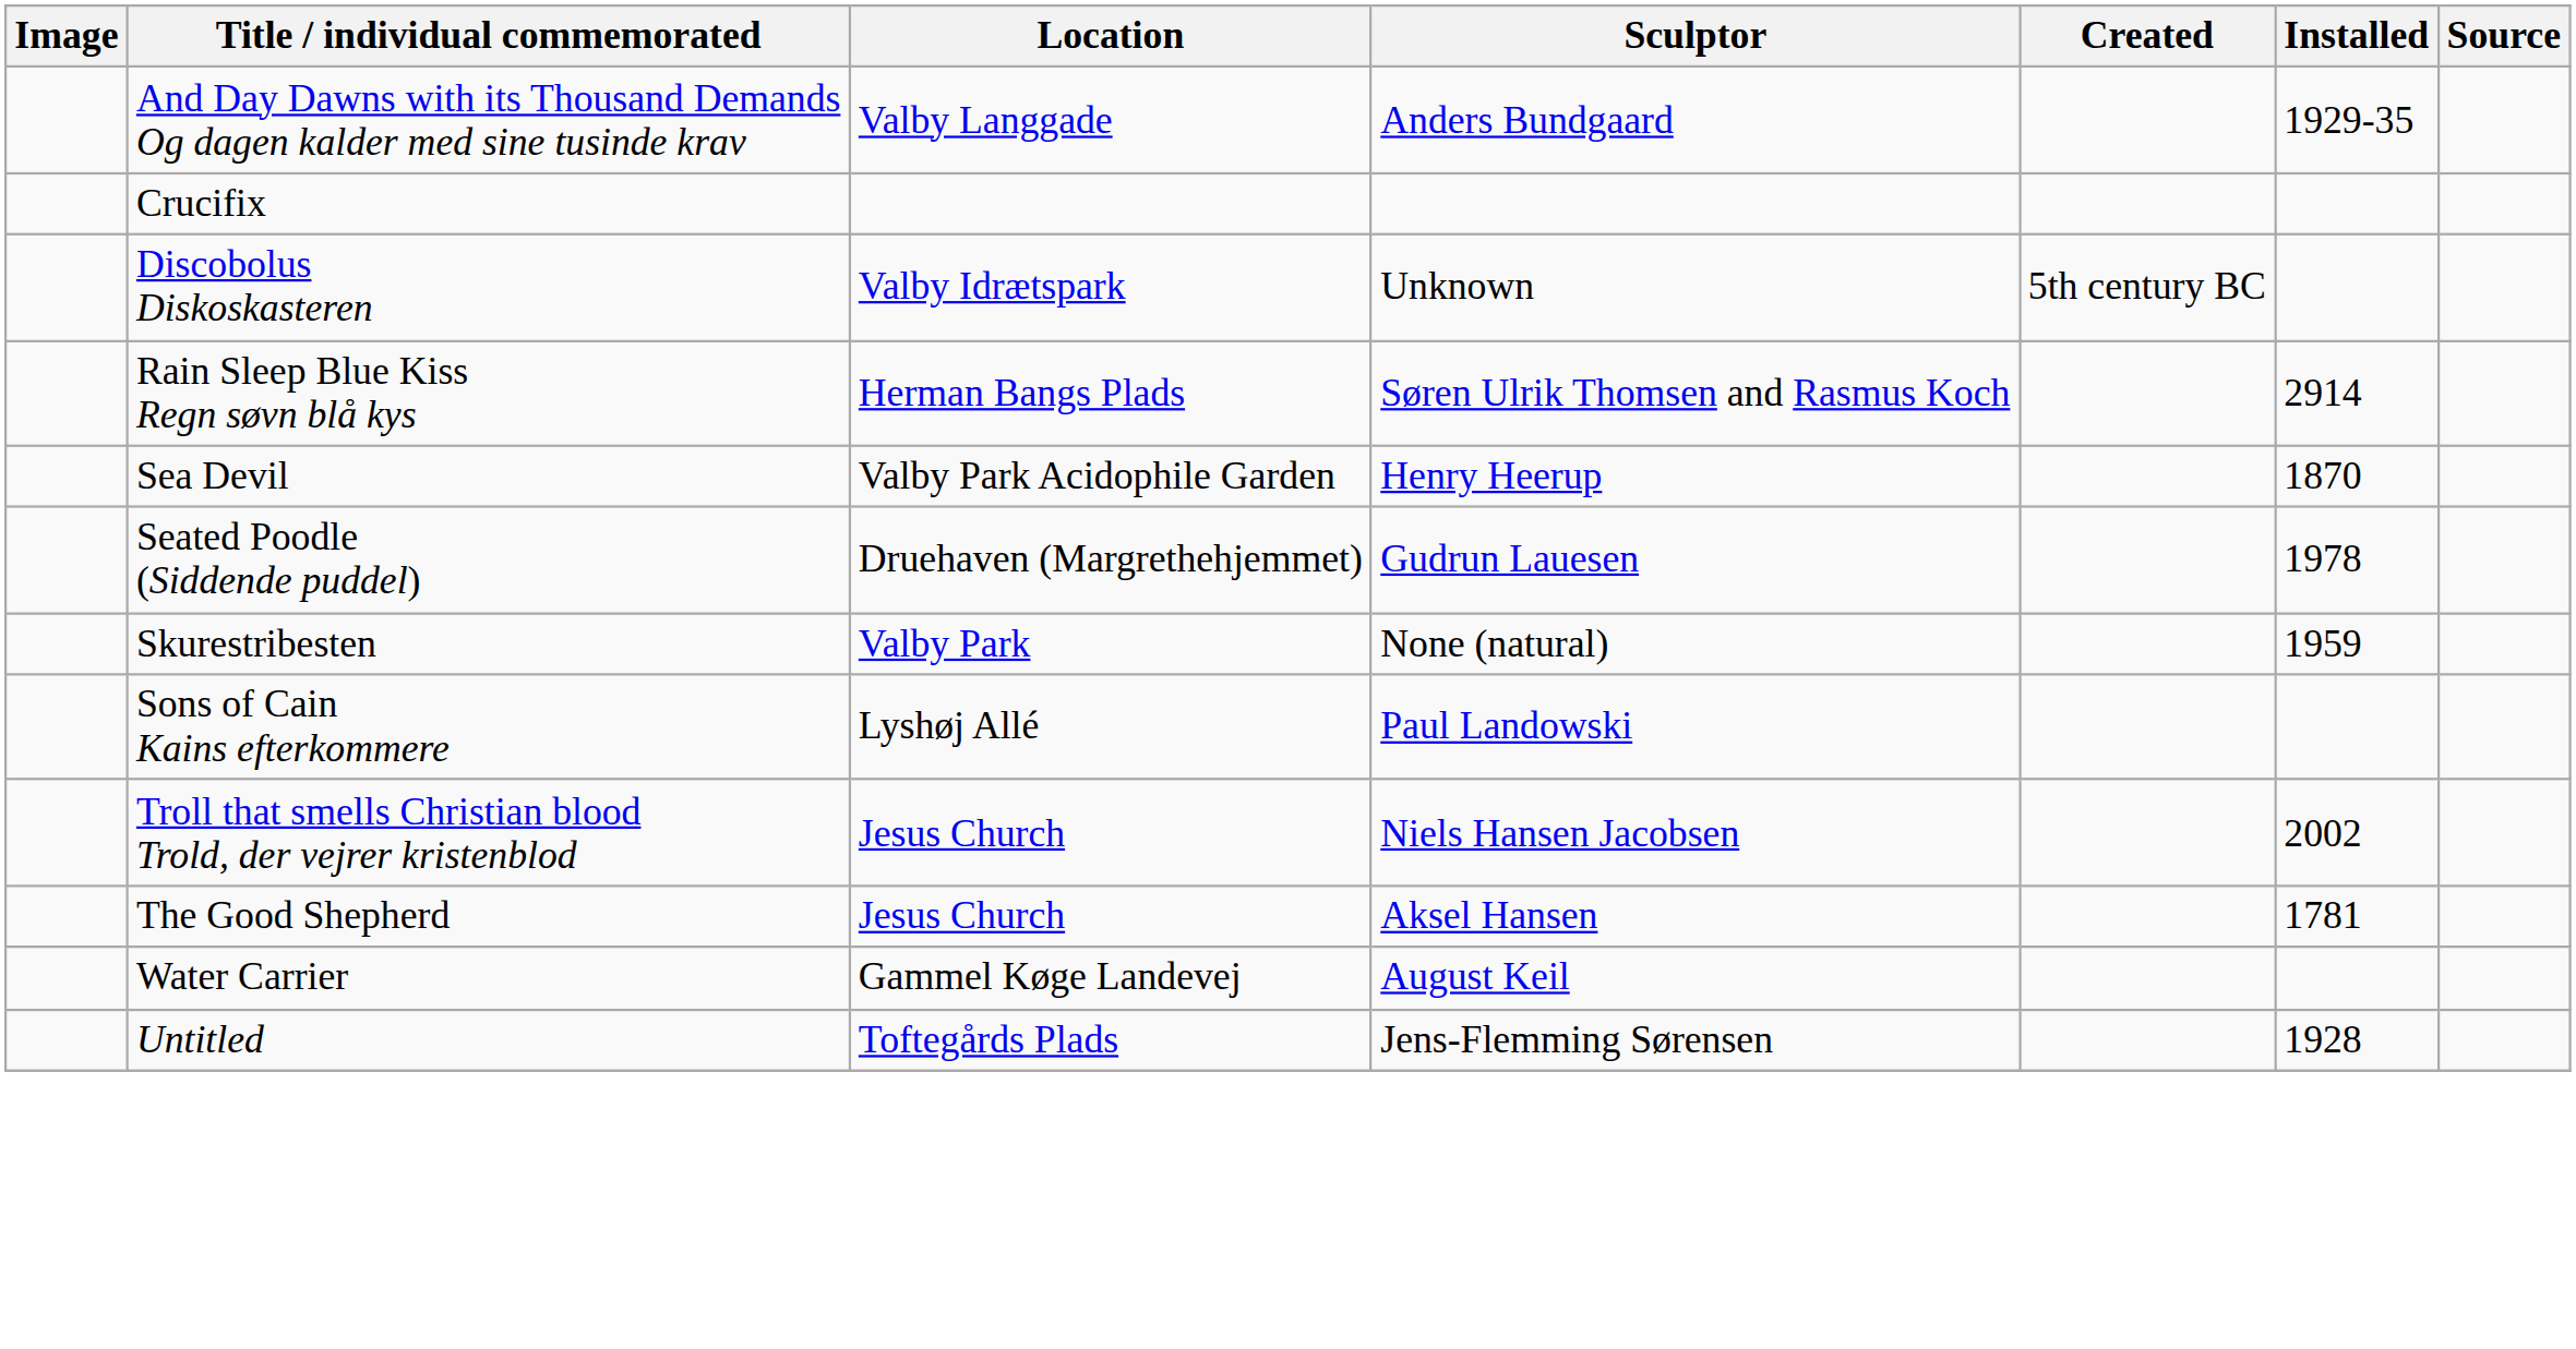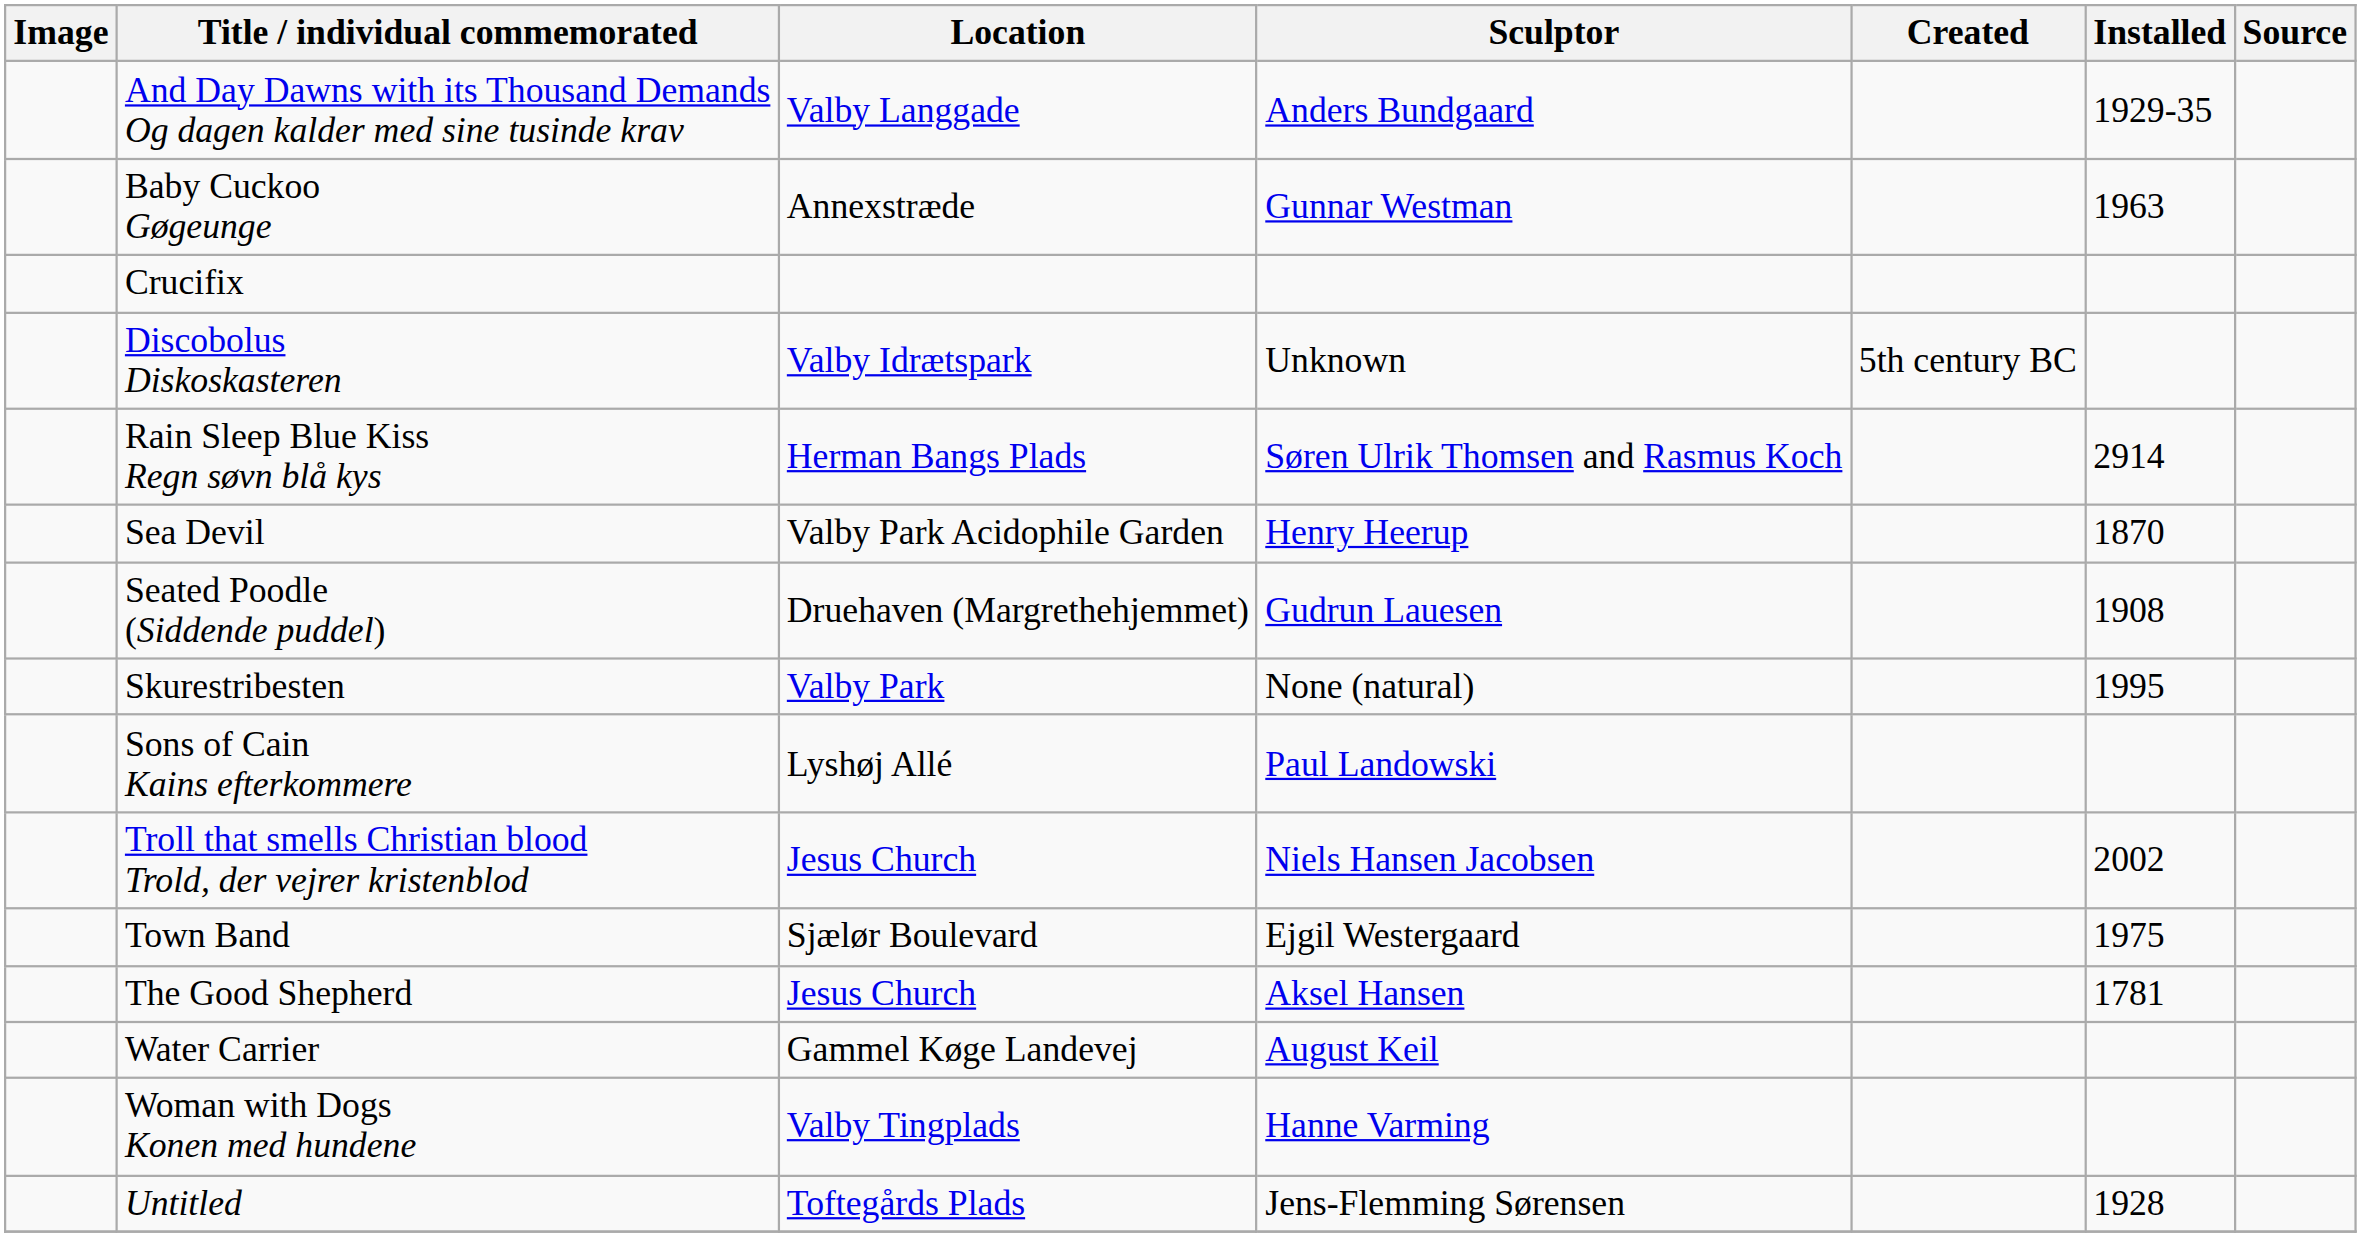+ row: Baby Cuckoo Gøgeunge | Annexstræde | Gunnar Westman | 1963
Seated Poodle (Siddende puddel) | Installed: 1978 -> 1908
Skurestribesten | Installed: 1959 -> 1995
+ row: Town Band | Sjælør Boulevard | Ejgil Westergaard | 1975
+ row: Woman with Dogs Konen med hundene | Valby Tingplads | Hanne Varming
